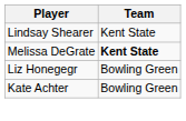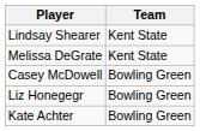Melissa DeGrate | Team: bold -> normal
+ row: Casey McDowell | Bowling Green
